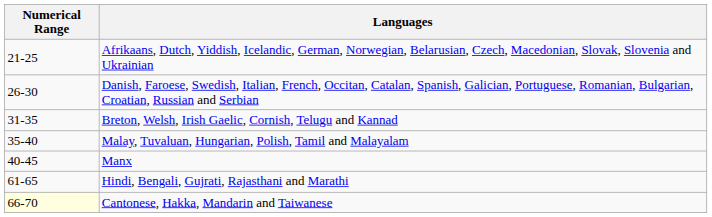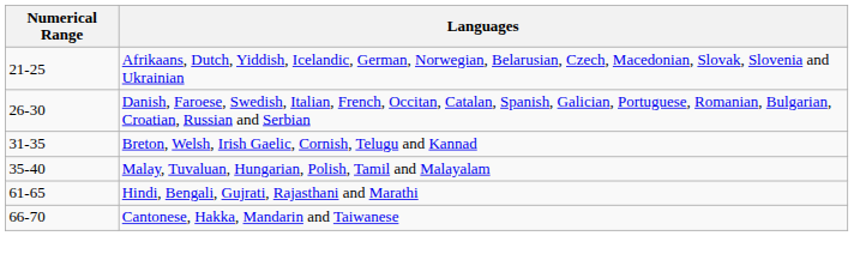- row: 40-45 | Manx
Cantonese, Hakka, Mandarin and Taiwanese | Numerical Range: lightyellow background -> no background
